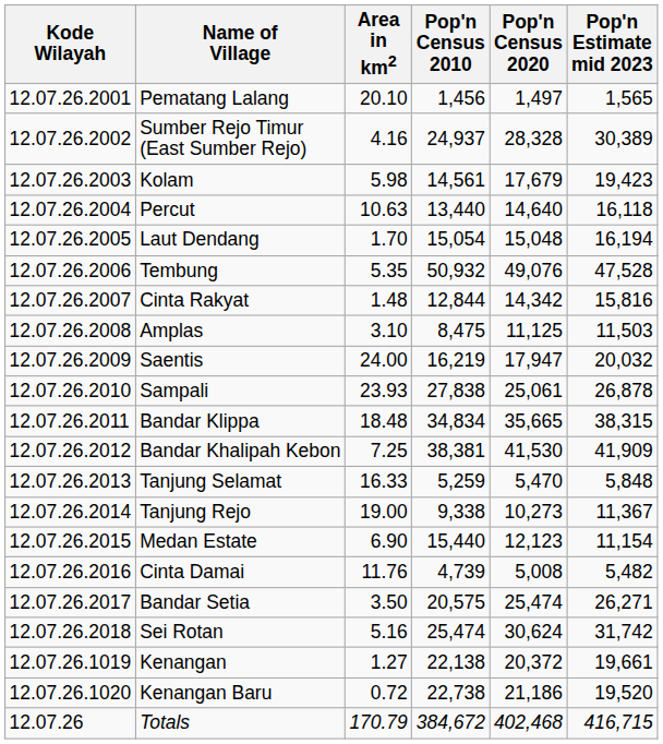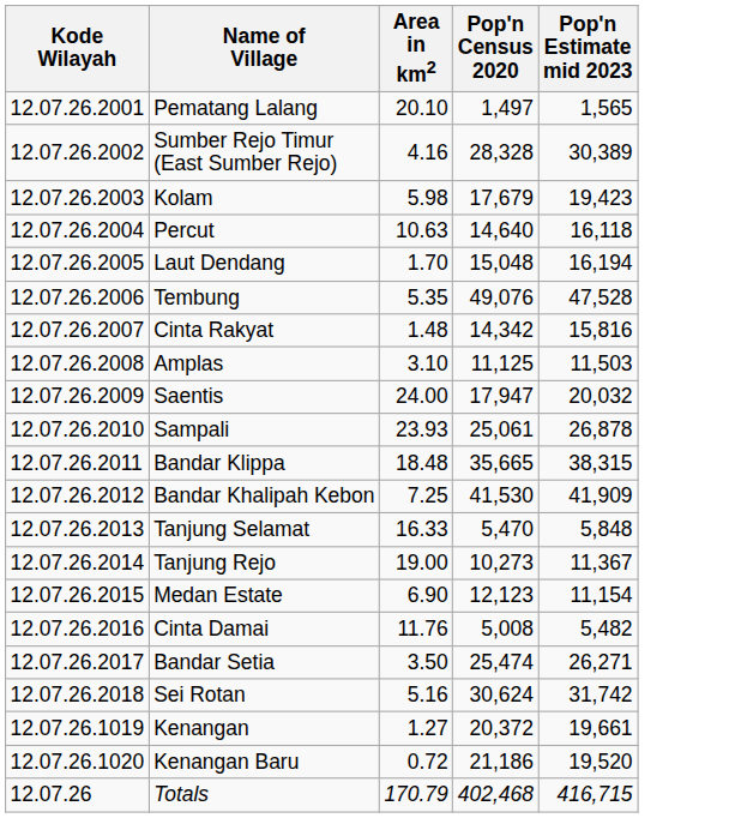- column: Pop'n Census 2010 | 1,456 | 24,937 | 14,561 | 13,440 | 15,054 | 50,932 | 12,844 | 8,475 | 16,219 | 27,838 | 34,834 | 38,381 | 5,259 | 9,338 | 15,440 | 4,739 | 20,575 | 25,474 | 22,138 | 22,738 | 384,672
